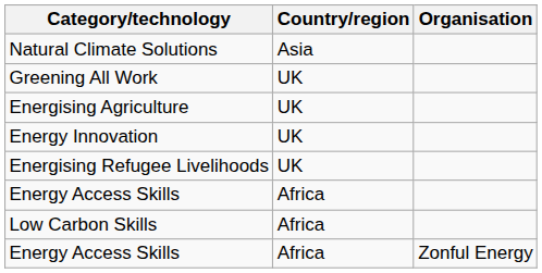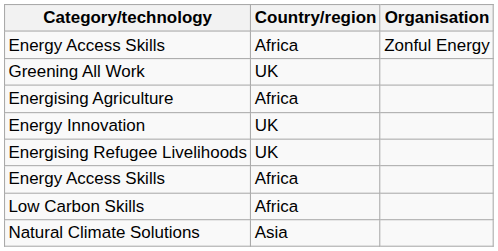rows swapped: Energy Access Skills / Zonful Energy <-> Natural Climate Solutions
Energising Agriculture | Country/region: UK -> Africa
